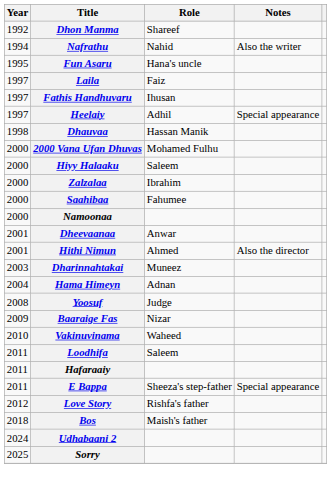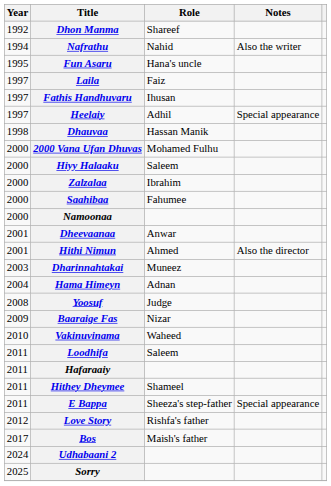+ row: 2011 | Hithey Dheymee | Shameel
Bos | Year: 2018 -> 2017
